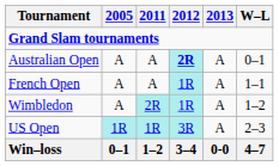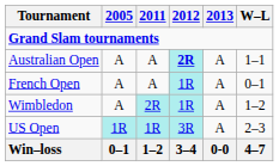Australian Open | W–L: 0–1 -> 1–1
French Open | W–L: 1–1 -> 0–1
